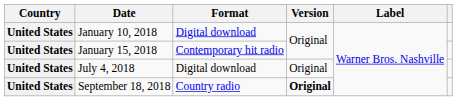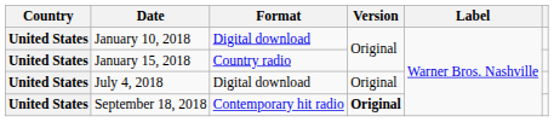January 15, 2018 | Format: Contemporary hit radio -> Country radio
September 18, 2018 | Format: Country radio -> Contemporary hit radio
